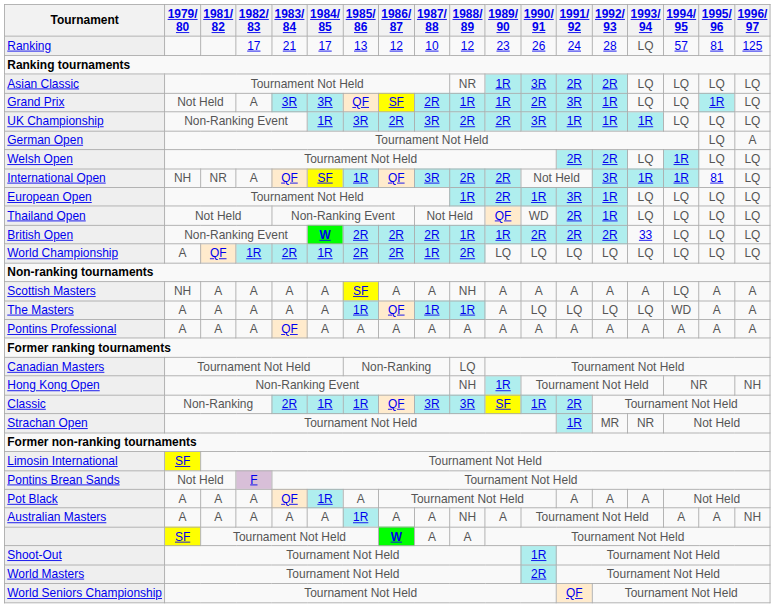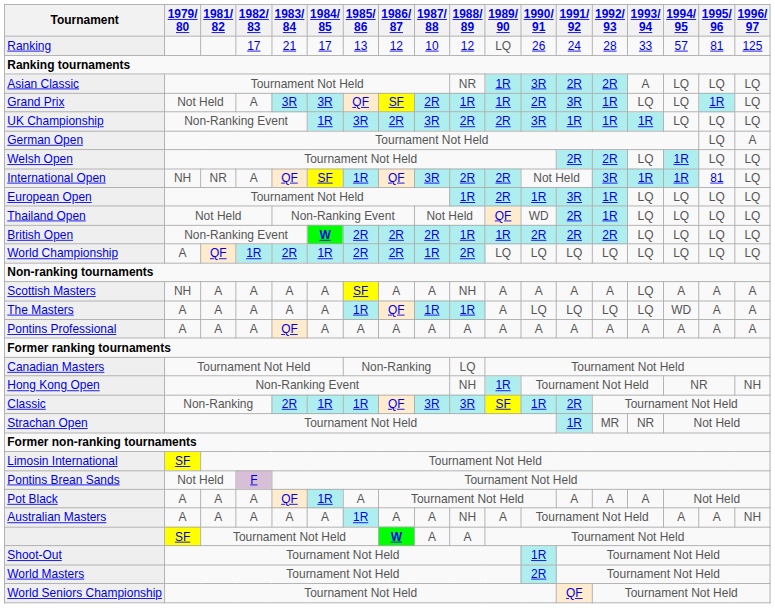Ranking | 1989/ 90: 23 -> LQ
Ranking | 1993/ 94: LQ -> 33
Asian Classic | 1993/ 94: LQ -> A
British Open | 1993/ 94: 33 -> LQ
Scottish Masters | 1993/ 94: A -> LQ
Scottish Masters | 1994/ 95: LQ -> A
